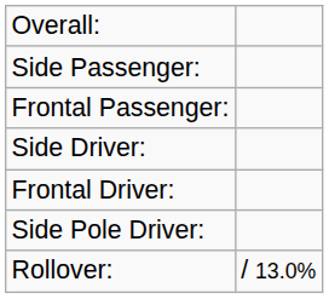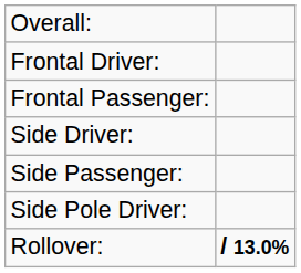rows swapped: Frontal Driver: <-> Side Passenger:
Rollover: | column 2: normal -> bold
